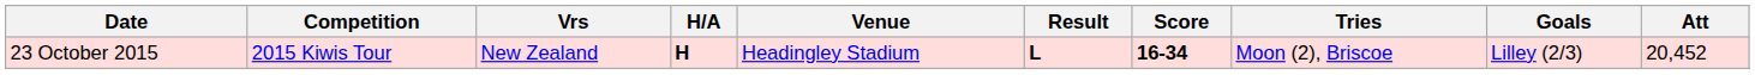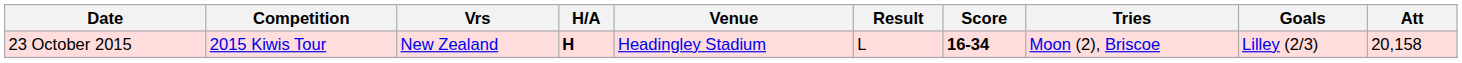23 October 2015 | Result: bold -> normal
23 October 2015 | Att: 20,452 -> 20,158
